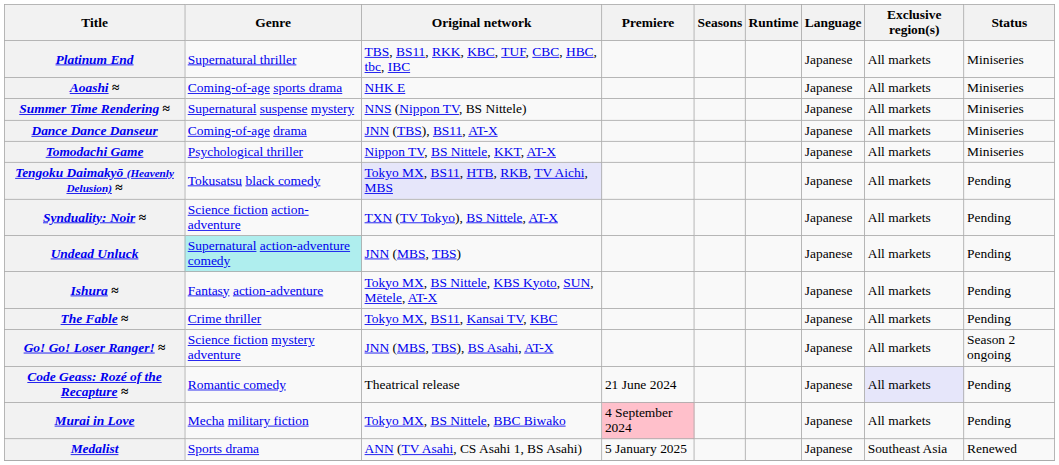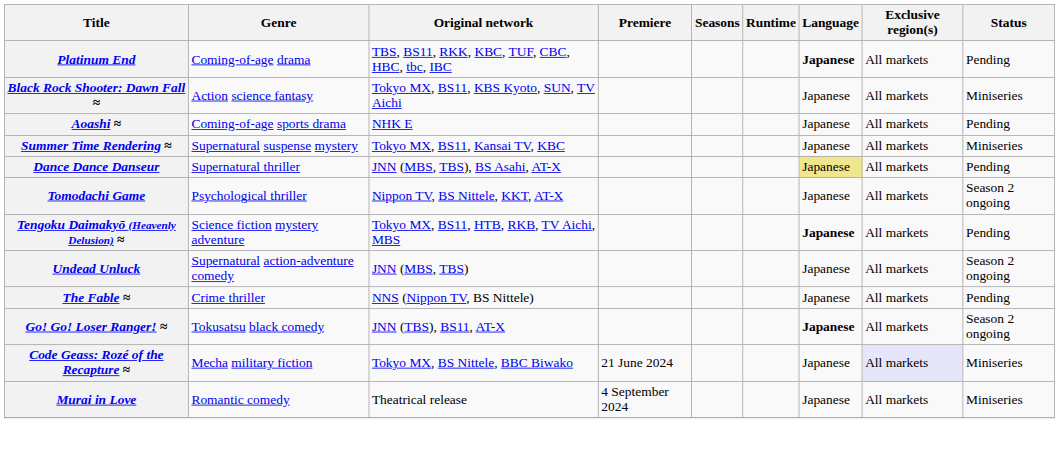Platinum End | Genre: Supernatural thriller -> Coming-of-age drama
Platinum End | Language: normal -> bold
Platinum End | Status: Miniseries -> Pending
+ row: Black Rock Shooter: Dawn Fall ≈ | Action science fantasy | Tokyo MX, BS11, KBS Kyoto, SUN, TV Aichi | Japanese | All markets | Miniseries
Aoashi ≈ | Status: Miniseries -> Pending
Summer Time Rendering ≈ | Original network: NNS (Nippon TV, BS Nittele) -> Tokyo MX, BS11, Kansai TV, KBC
Dance Dance Danseur | Genre: Coming-of-age drama -> Supernatural thriller
Dance Dance Danseur | Original network: JNN (TBS), BS11, AT-X -> JNN (MBS, TBS), BS Asahi, AT-X
Dance Dance Danseur | Language: no background -> khaki background
Dance Dance Danseur | Status: Miniseries -> Pending
Tomodachi Game | Status: Miniseries -> Season 2 ongoing
Tengoku Daimakyō (Heavenly Delusion) ≈ | Genre: Tokusatsu black comedy -> Science fiction mystery adventure
Tengoku Daimakyō (Heavenly Delusion) ≈ | Original network: lavender background -> no background
Tengoku Daimakyō (Heavenly Delusion) ≈ | Language: normal -> bold
- row: Synduality: Noir ≈ | Science fiction action-adventure | TXN (TV Tokyo), BS Nittele, AT-X | Japanese | All markets | Pending
Undead Unluck | Genre: paleturquoise background -> no background
Undead Unluck | Status: Pending -> Season 2 ongoing
- row: Ishura ≈ | Fantasy action-adventure | Tokyo MX, BS Nittele, KBS Kyoto, SUN, Mētele, AT-X | Japanese | All markets | Pending
The Fable ≈ | Original network: Tokyo MX, BS11, Kansai TV, KBC -> NNS (Nippon TV, BS Nittele)
Go! Go! Loser Ranger! ≈ | Genre: Science fiction mystery adventure -> Tokusatsu black comedy
Go! Go! Loser Ranger! ≈ | Original network: JNN (MBS, TBS), BS Asahi, AT-X -> JNN (TBS), BS11, AT-X
Go! Go! Loser Ranger! ≈ | Language: normal -> bold
Code Geass: Rozé of the Recapture ≈ | Genre: Romantic comedy -> Mecha military fiction
Code Geass: Rozé of the Recapture ≈ | Original network: Theatrical release -> Tokyo MX, BS Nittele, BBC Biwako
Code Geass: Rozé of the Recapture ≈ | Status: Pending -> Miniseries
Murai in Love | Genre: Mecha military fiction -> Romantic comedy
Murai in Love | Original network: Tokyo MX, BS Nittele, BBC Biwako -> Theatrical release
Murai in Love | Premiere: pink background -> no background
Murai in Love | Status: Pending -> Miniseries
- row: Medalist | Sports drama | ANN (TV Asahi, CS Asahi 1, BS Asahi) | 5 January 2025 | Japanese | Southeast Asia | Renewed
